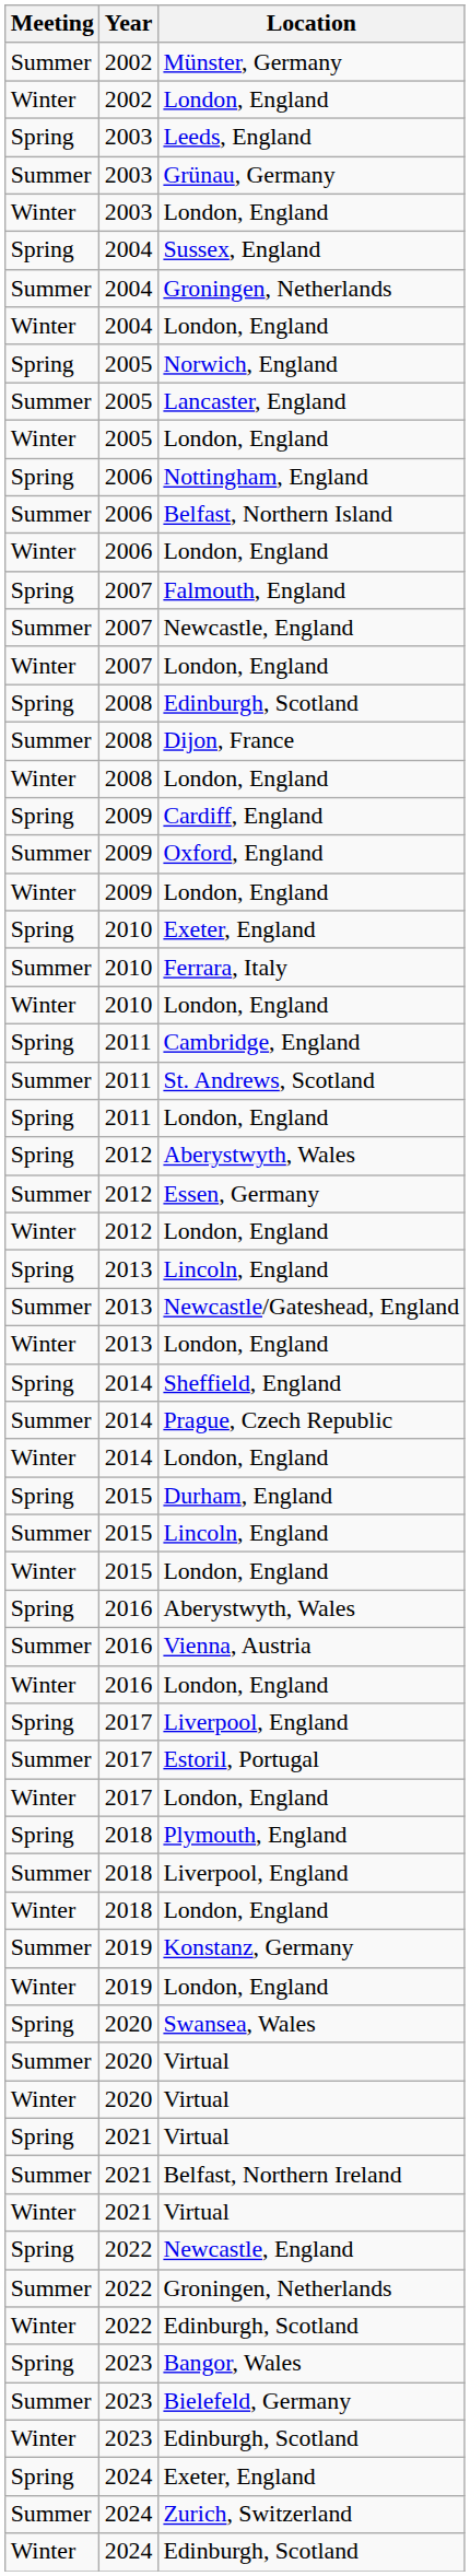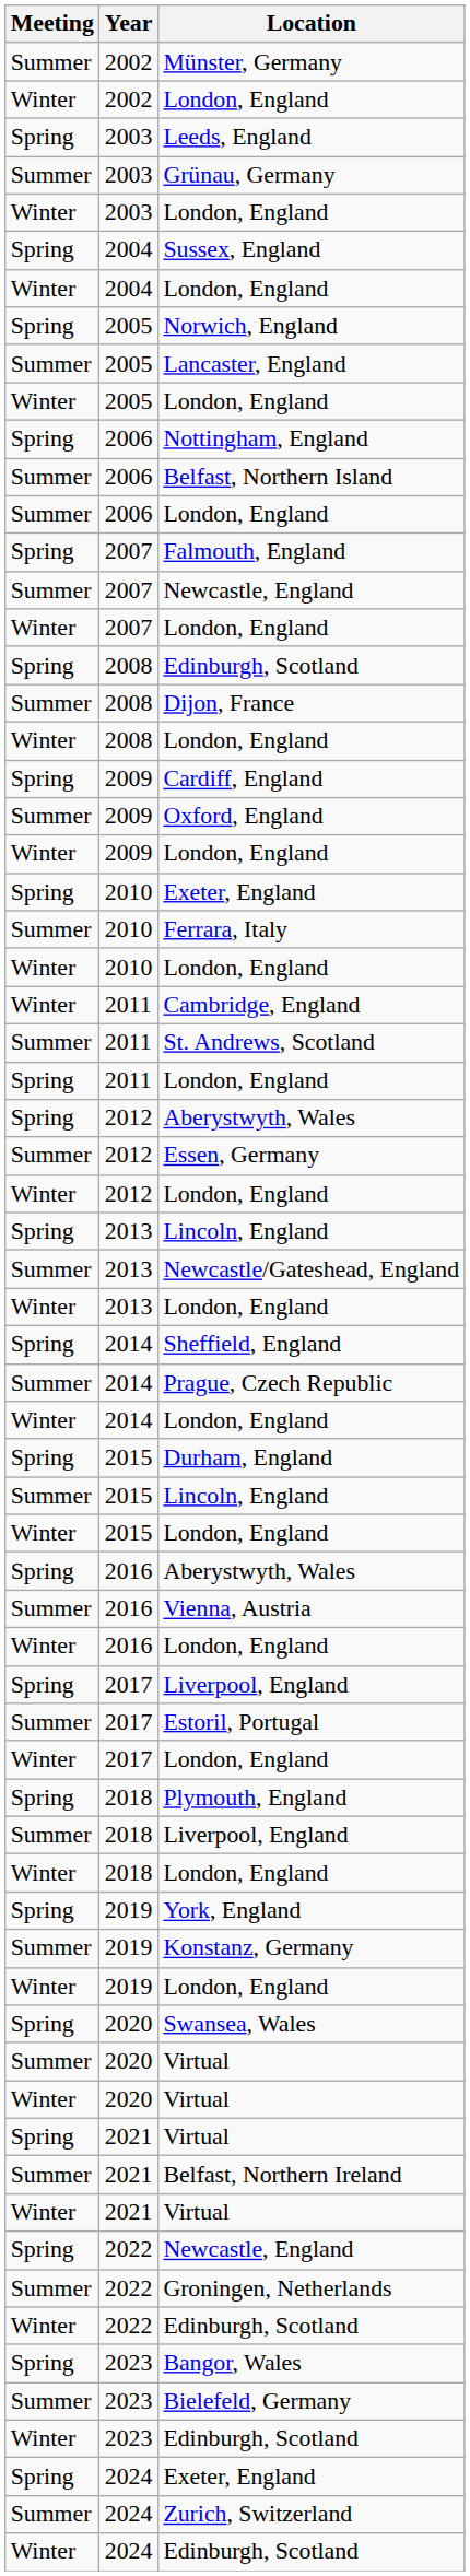- row: Summer | 2004 | Groningen, Netherlands
2006 / London, England | Meeting: Winter -> Summer
Cambridge, England | Meeting: Spring -> Winter
+ row: Spring | 2019 | York, England
